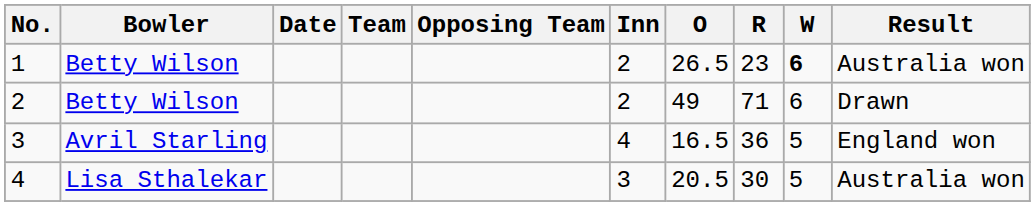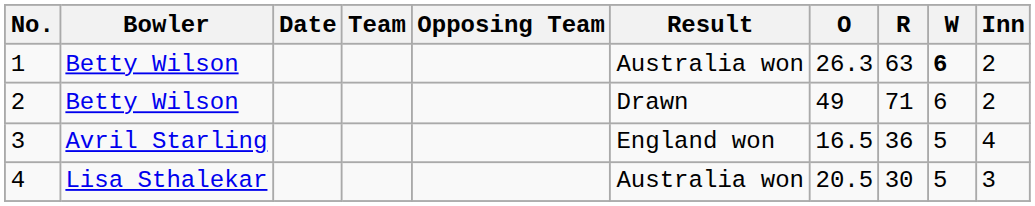columns swapped: Inn <-> Result
1 | O: 26.5 -> 26.3
1 | R: 23 -> 63
